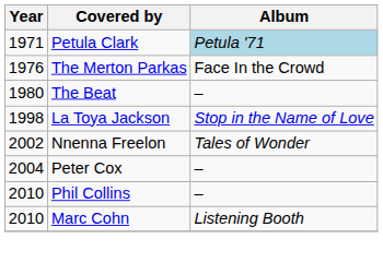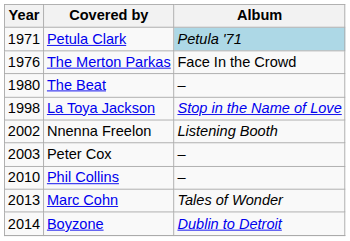Nnenna Freelon | Album: Tales of Wonder -> Listening Booth
Peter Cox | Year: 2004 -> 2003
Marc Cohn | Year: 2010 -> 2013
Marc Cohn | Album: Listening Booth -> Tales of Wonder
+ row: 2014 | Boyzone | Dublin to Detroit
